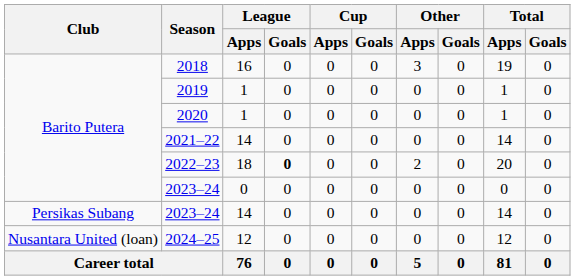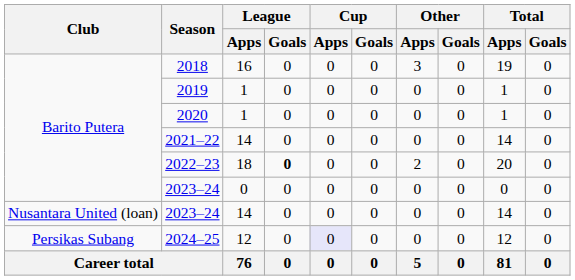2023–24 / 14 | Club: Persikas Subang -> Nusantara United (loan)
2024–25 | Club: Nusantara United (loan) -> Persikas Subang
2024–25 | Cup / Apps: no background -> lavender background
